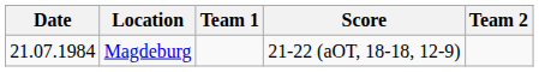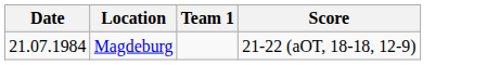- column: Team 2
